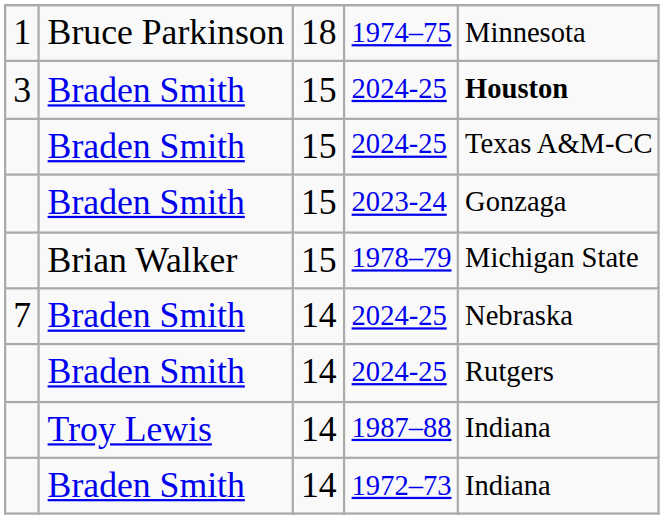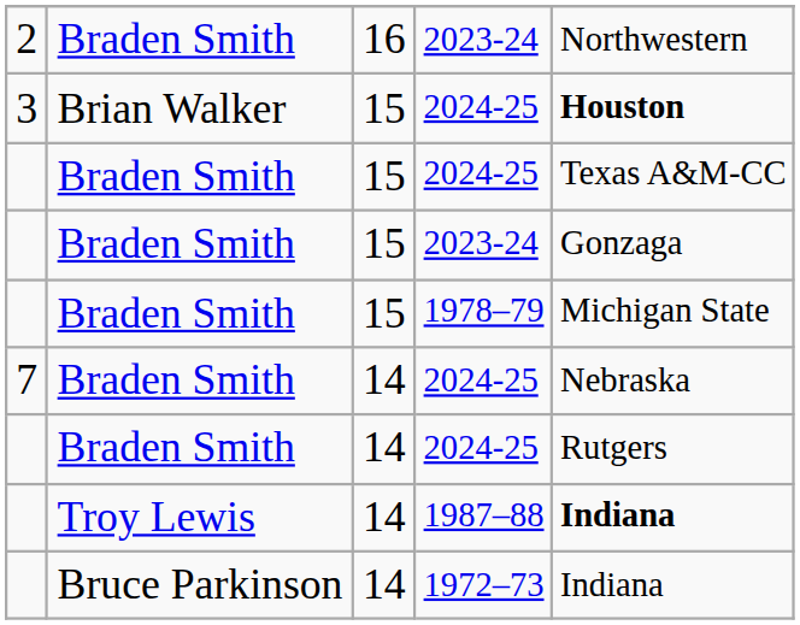- row: 1 | Bruce Parkinson | 18 | 1974–75 | Minnesota
+ row: 2 | Braden Smith | 16 | 2023-24 | Northwestern
3 / 2024-25 | column 2: Braden Smith -> Brian Walker
1978–79 | column 2: Brian Walker -> Braden Smith
1987–88 | column 5: normal -> bold
1972–73 | column 2: Braden Smith -> Bruce Parkinson
